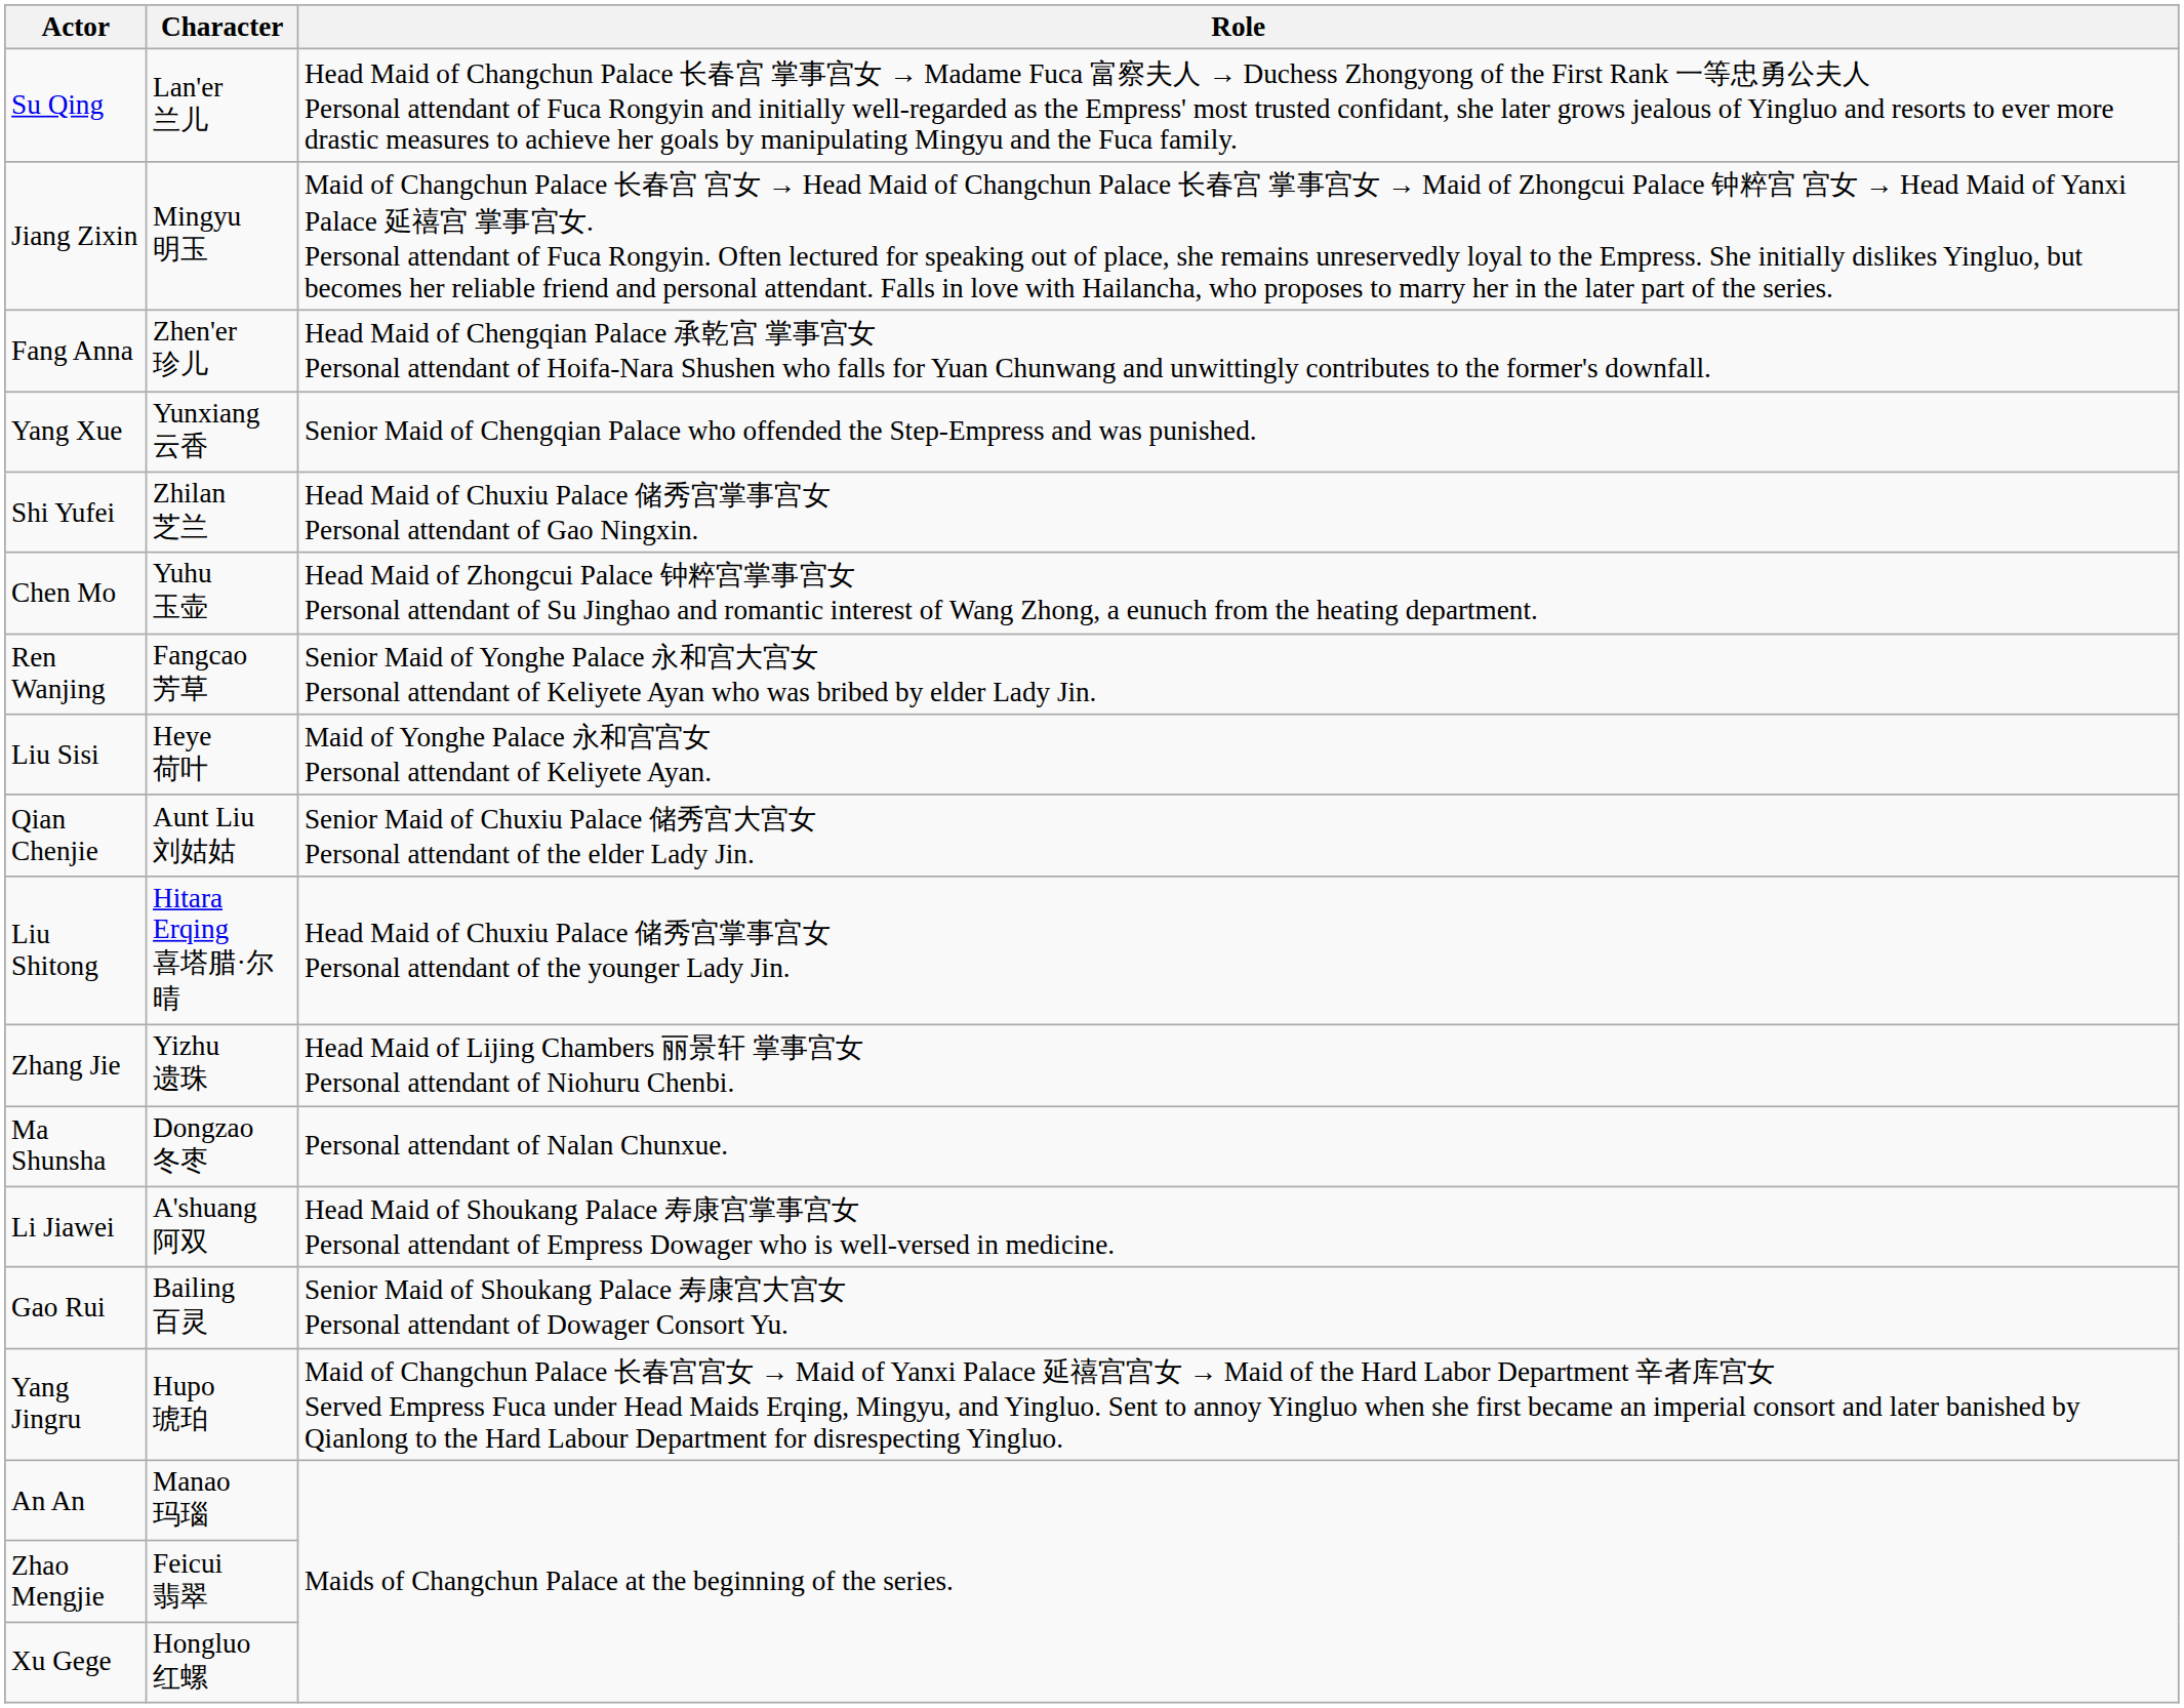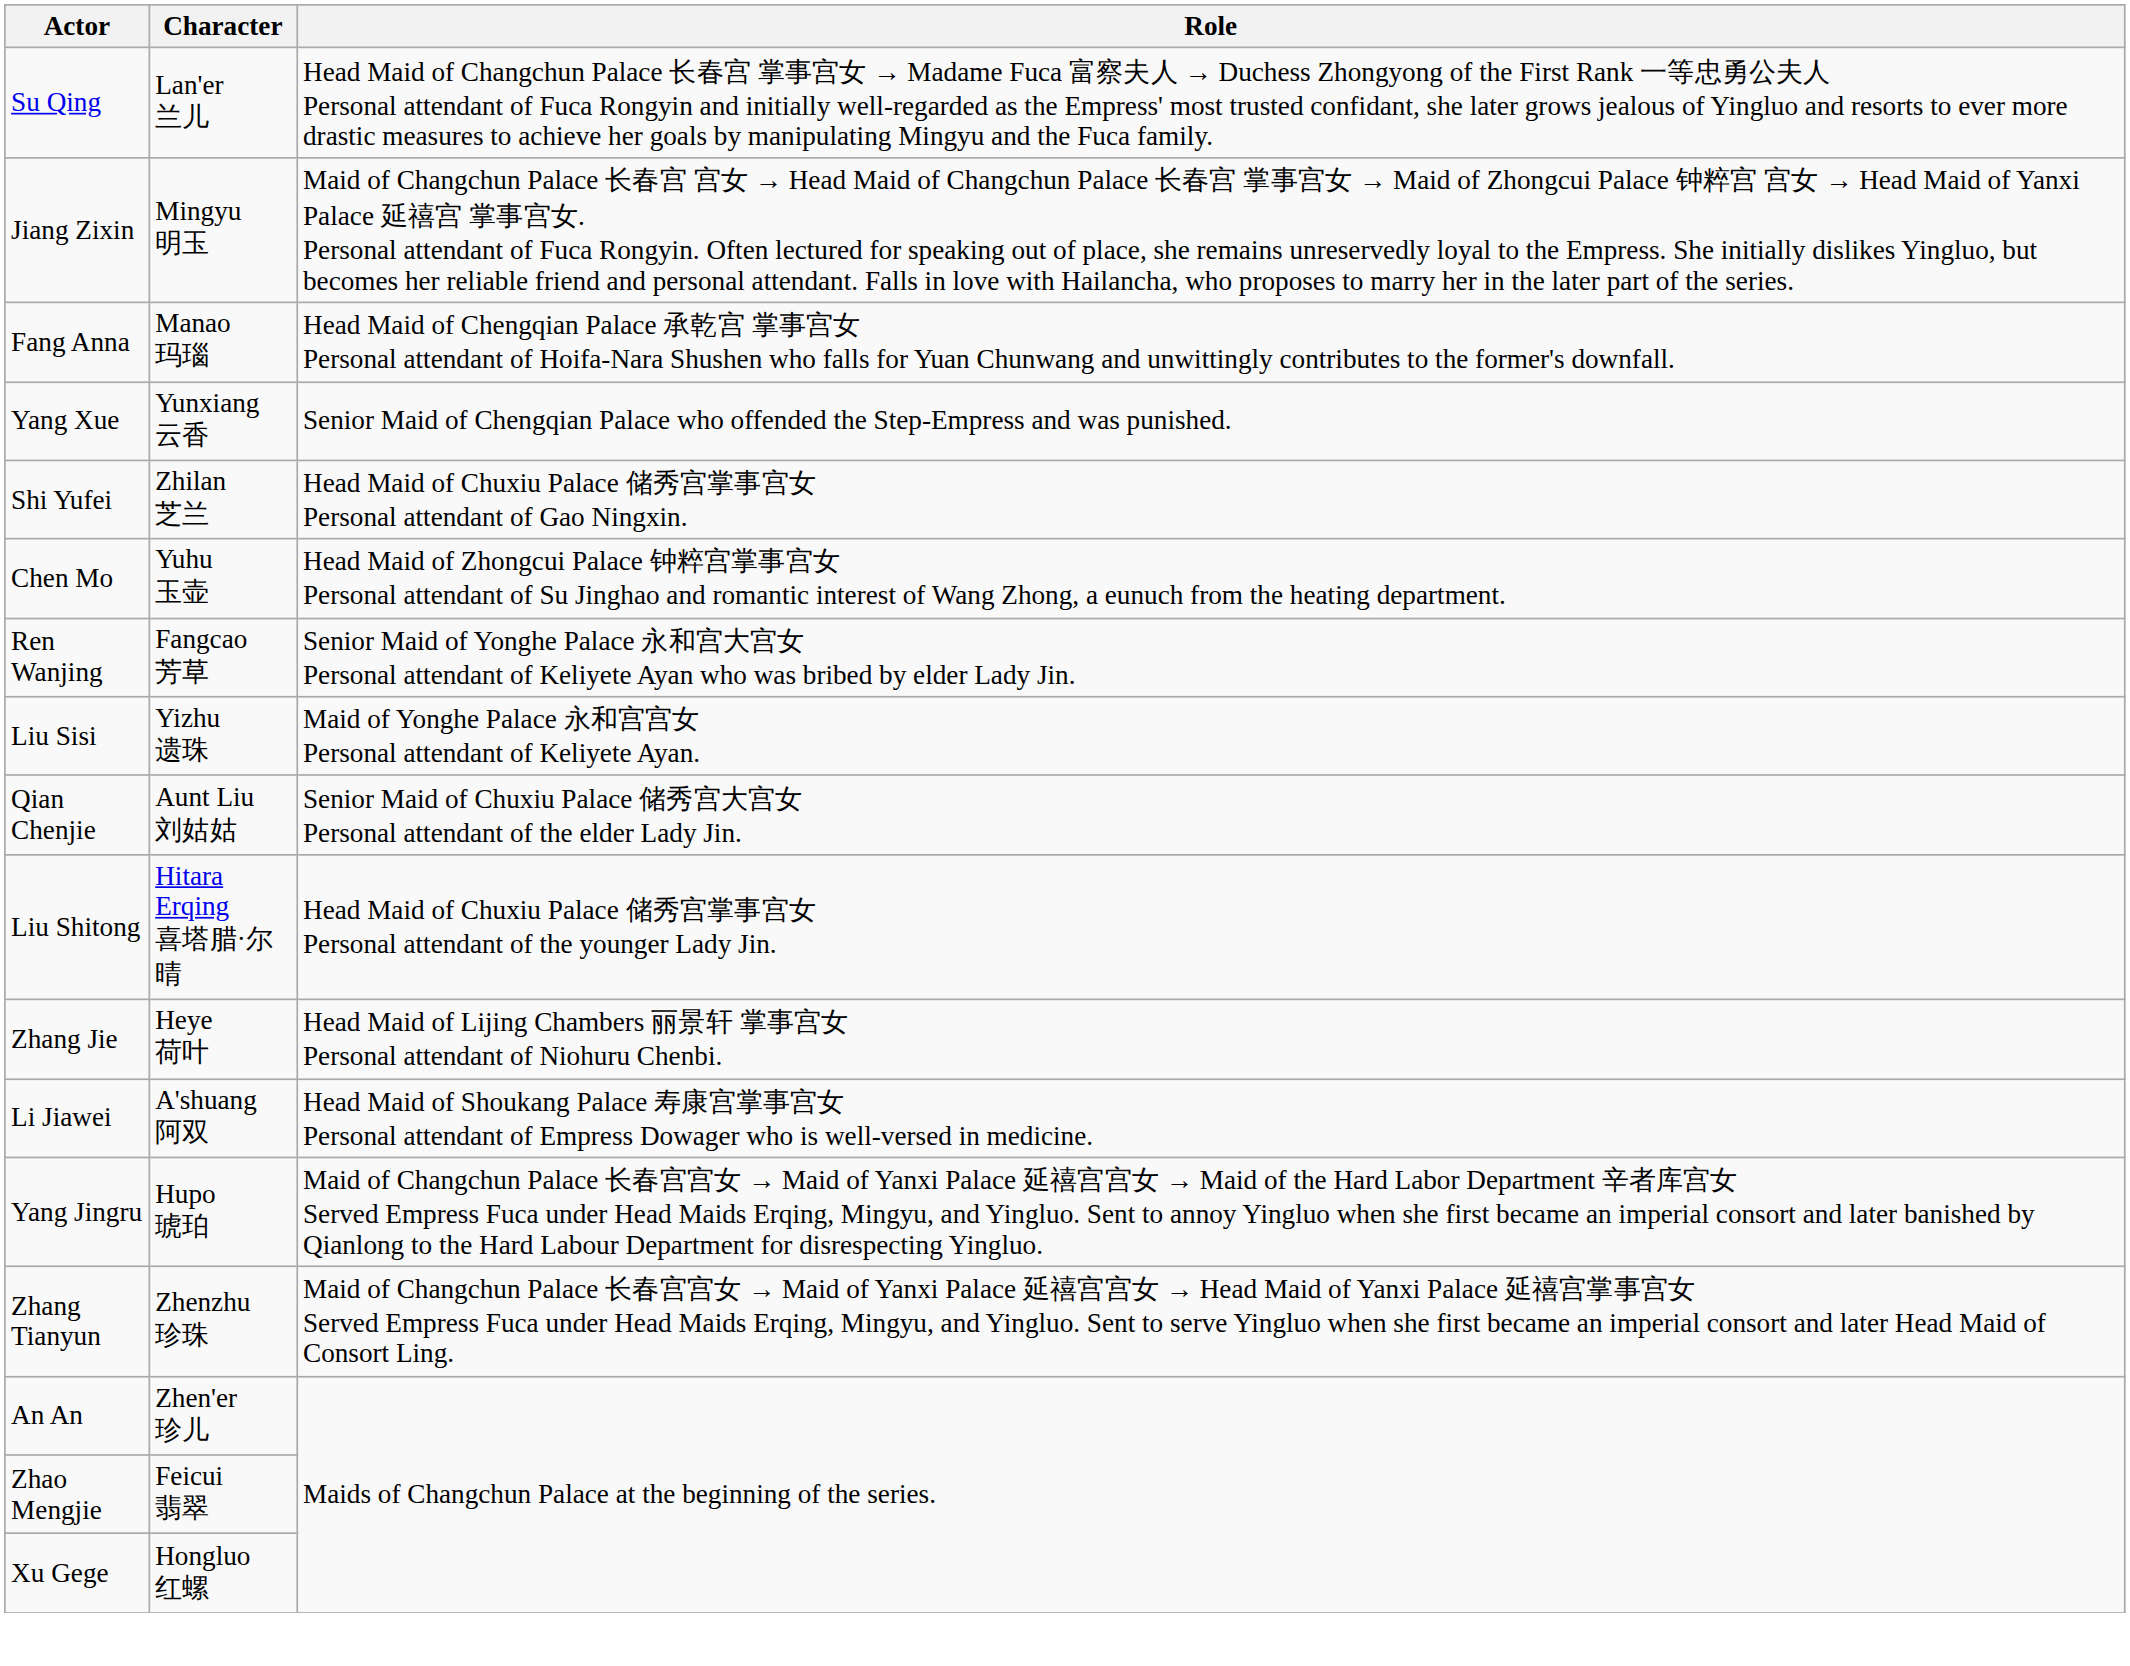Fang Anna | Character: Zhen'er 珍儿 -> Manao 玛瑙
Liu Sisi | Character: Heye 荷叶 -> Yizhu 遗珠
Zhang Jie | Character: Yizhu 遗珠 -> Heye 荷叶
- row: Ma Shunsha | Dongzao 冬枣 | Personal attendant of Nalan Chunxue.
- row: Gao Rui | Bailing 百灵 | Senior Maid of Shoukang Palace 寿康宫大宫女 Personal attendant of Dowager Consort Yu.
+ row: Zhang Tianyun | Zhenzhu 珍珠 | Maid of Changchun Palace 长春宫宫女 → Maid of Yanxi Palace 延禧宫宫女 → Head Maid of Yanxi Palace 延禧宫掌事宫女 Served Empress Fuca under Head Maids Erqing, Mingyu, and Yingluo. Sent to serve Yingluo when she first became an imperial consort and later Head Maid of Consort Ling.
An An | Character: Manao 玛瑙 -> Zhen'er 珍儿
